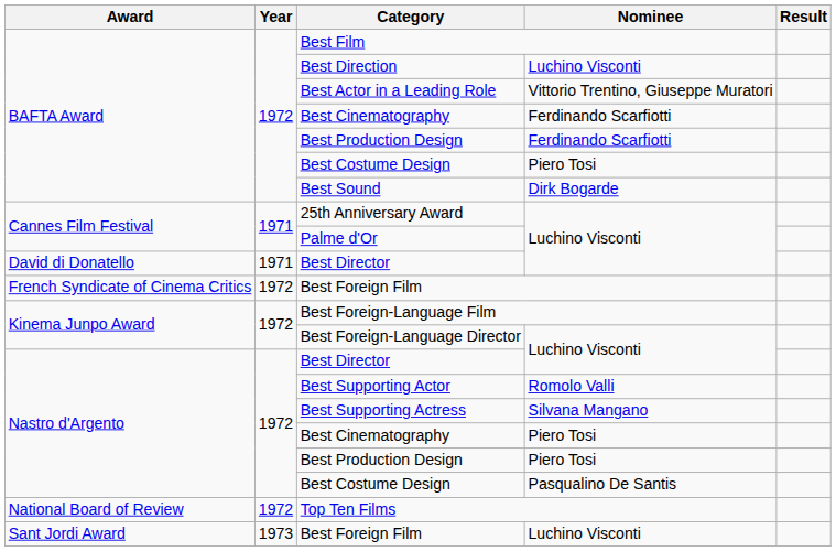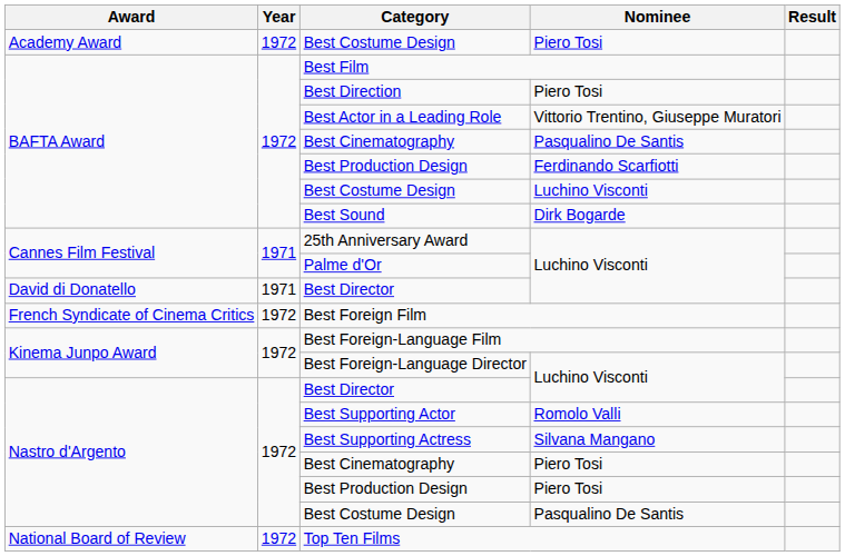+ row: Academy Award | 1972 | Best Costume Design | Piero Tosi
Best Direction | Nominee: Luchino Visconti -> Piero Tosi
BAFTA Award / Best Cinematography | Nominee: Ferdinando Scarfiotti -> Pasqualino De Santis
BAFTA Award / Best Costume Design | Nominee: Piero Tosi -> Luchino Visconti
- row: Sant Jordi Award | 1973 | Best Foreign Film | Luchino Visconti
